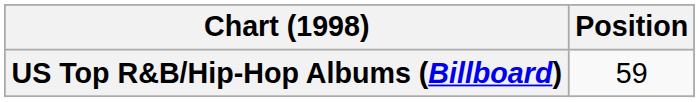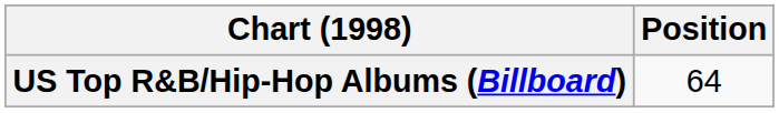US Top R&B/Hip-Hop Albums (Billboard) | Position: 59 -> 64
